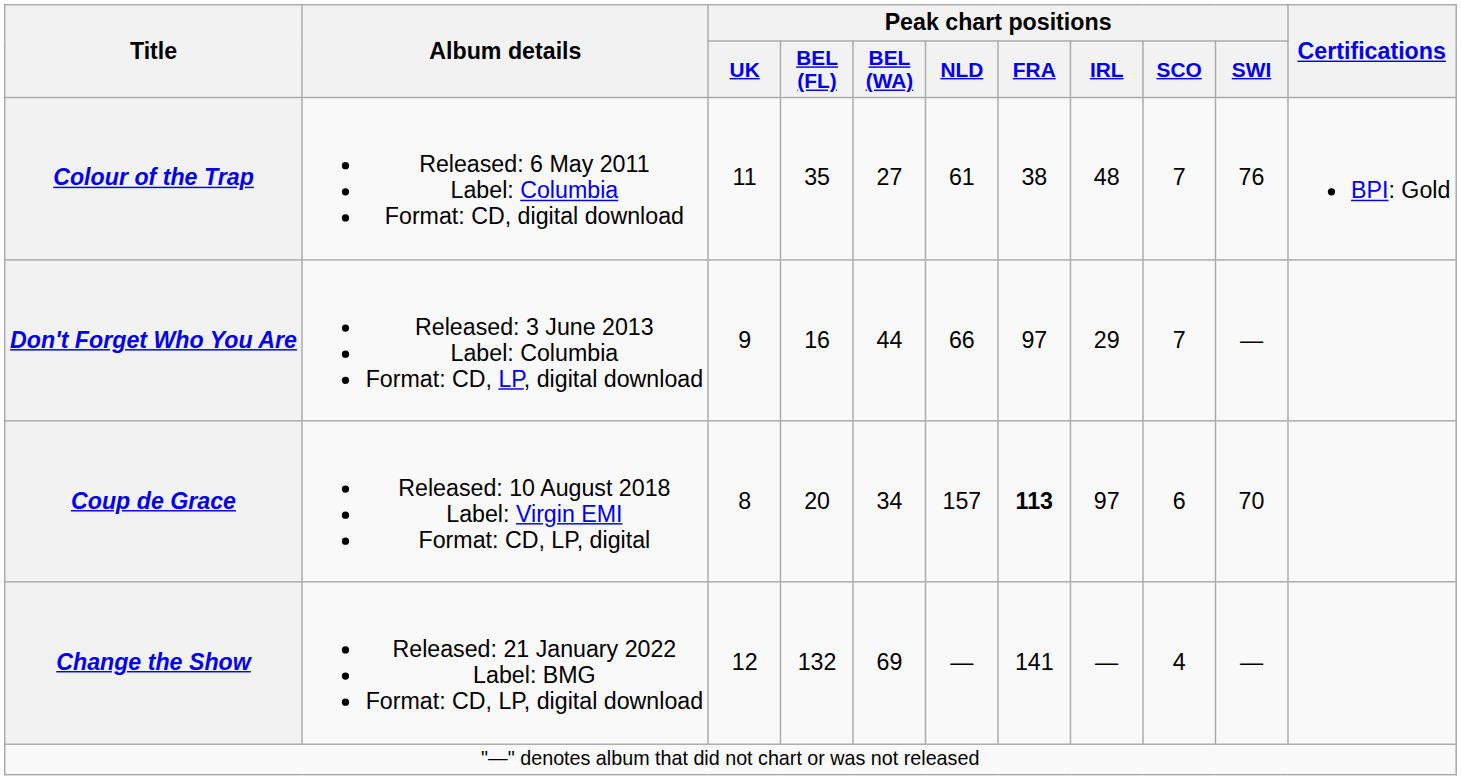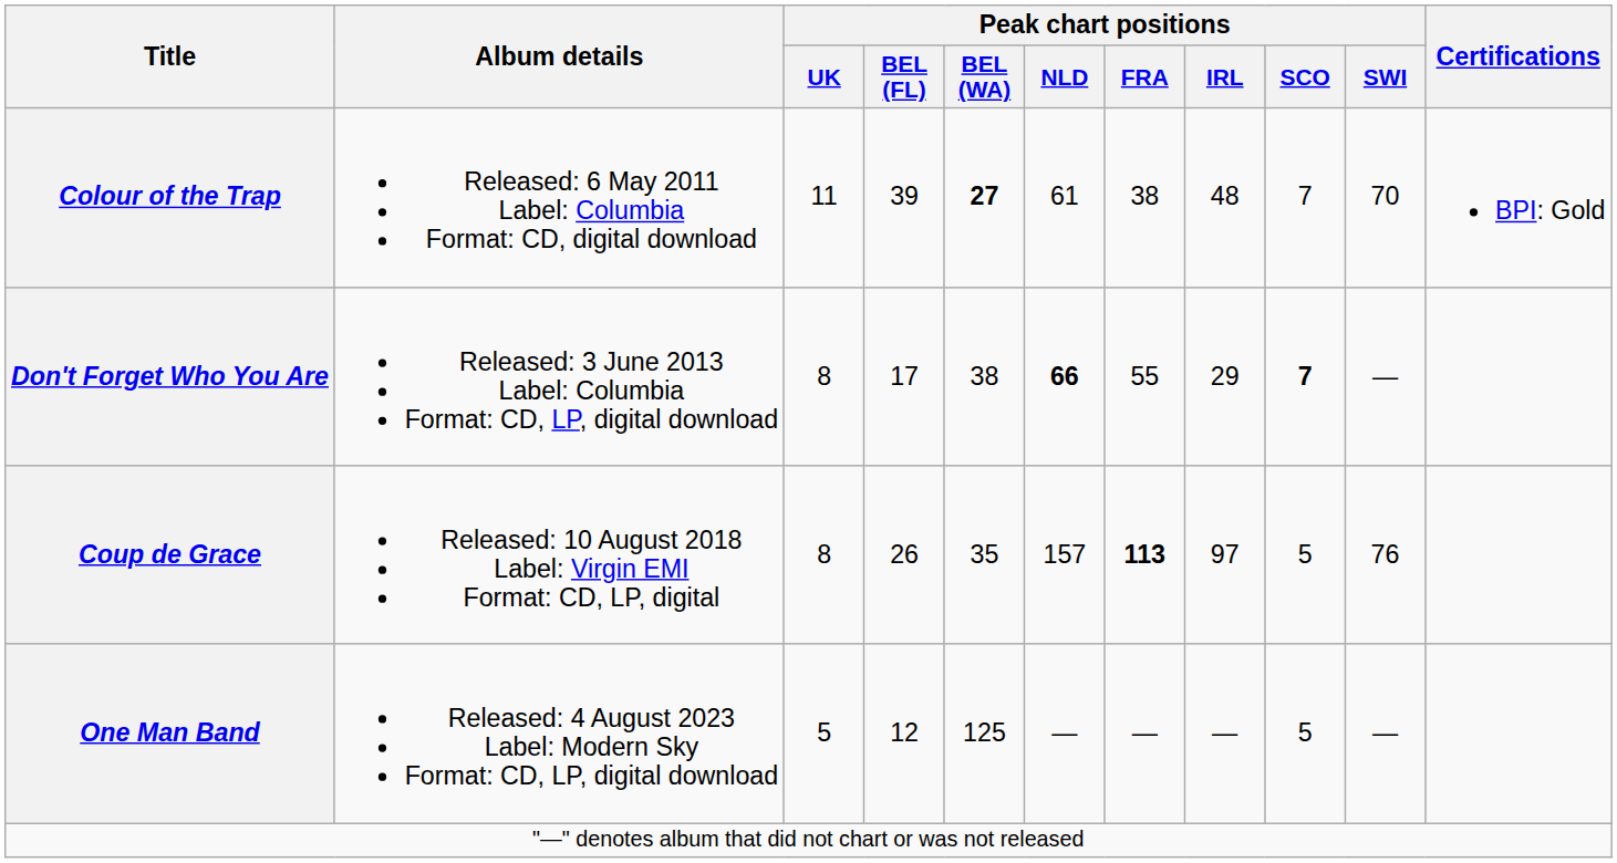Colour of the Trap | Peak chart positions / BEL (FL): 35 -> 39
Colour of the Trap | Peak chart positions / BEL (WA): normal -> bold
Colour of the Trap | Peak chart positions / SWI: 76 -> 70
Don't Forget Who You Are | Peak chart positions / UK: 9 -> 8
Don't Forget Who You Are | Peak chart positions / BEL (FL): 16 -> 17
Don't Forget Who You Are | Peak chart positions / BEL (WA): 44 -> 38
Don't Forget Who You Are | Peak chart positions / NLD: normal -> bold
Don't Forget Who You Are | Peak chart positions / FRA: 97 -> 55
Don't Forget Who You Are | Peak chart positions / SCO: normal -> bold
Coup de Grace | Peak chart positions / BEL (FL): 20 -> 26
Coup de Grace | Peak chart positions / BEL (WA): 34 -> 35
Coup de Grace | Peak chart positions / SCO: 6 -> 5
Coup de Grace | Peak chart positions / SWI: 70 -> 76
- row: Change the Show | Released: 21 January 2022 Label: BMG Format: CD, LP, digital download | 12 | 132 | 69 | — | 141 | — | 4 | —
+ row: One Man Band | Released: 4 August 2023 Label: Modern Sky Format: CD, LP, digital download | 5 | 12 | 125 | — | — | — | 5 | —
